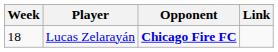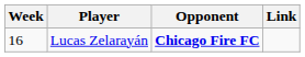Lucas Zelarayán | Week: 18 -> 16
